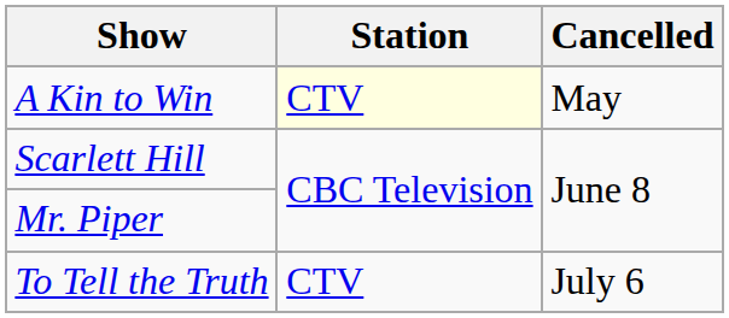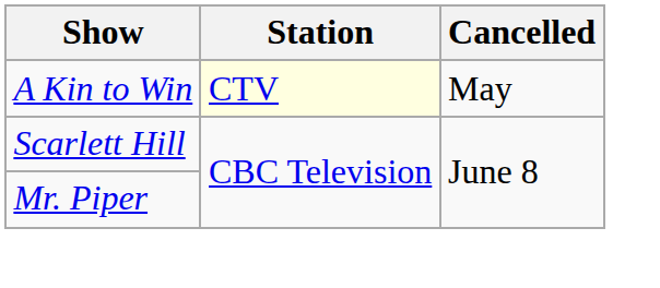- row: To Tell the Truth | CTV | July 6
